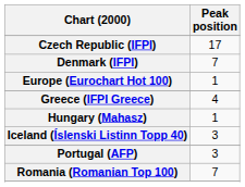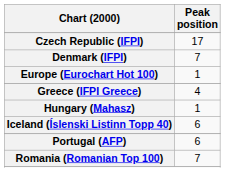Iceland (Íslenski Listinn Topp 40) | Peak position: 3 -> 6
Portugal (AFP) | Peak position: 3 -> 6
